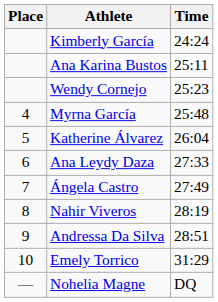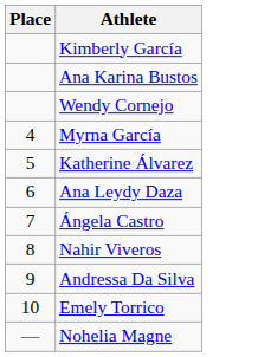- column: Time | 24:24 | 25:11 | 25:23 | 25:48 | 26:04 | 27:33 | 27:49 | 28:19 | 28:51 | 31:29 | DQ
